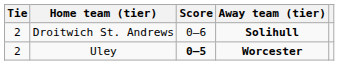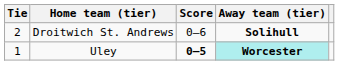Uley | Tie: 2 -> 1
Uley | Away team (tier): no background -> paleturquoise background
